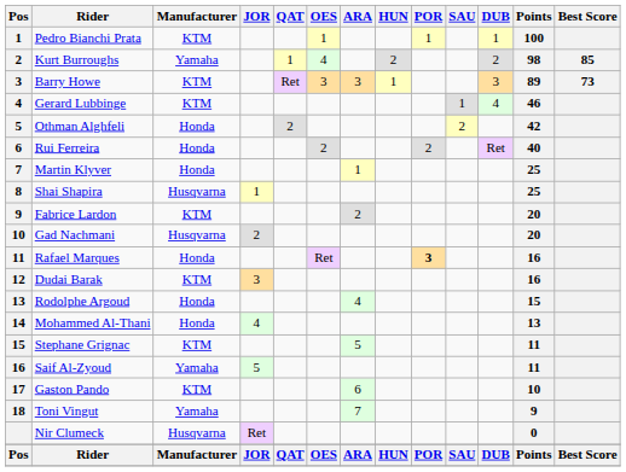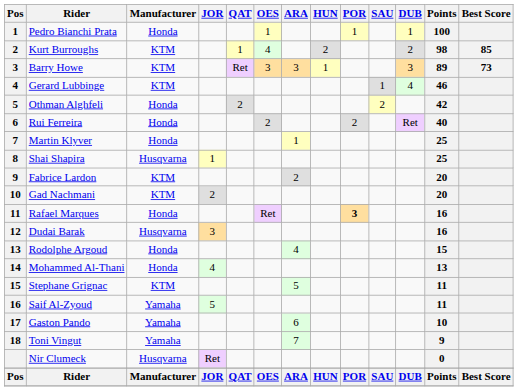Pedro Bianchi Prata | Manufacturer: KTM -> Honda
Kurt Burroughs | Manufacturer: Yamaha -> KTM
Gad Nachmani | Manufacturer: Husqvarna -> KTM
Dudai Barak | Manufacturer: KTM -> Husqvarna
Gaston Pando | Manufacturer: KTM -> Yamaha
